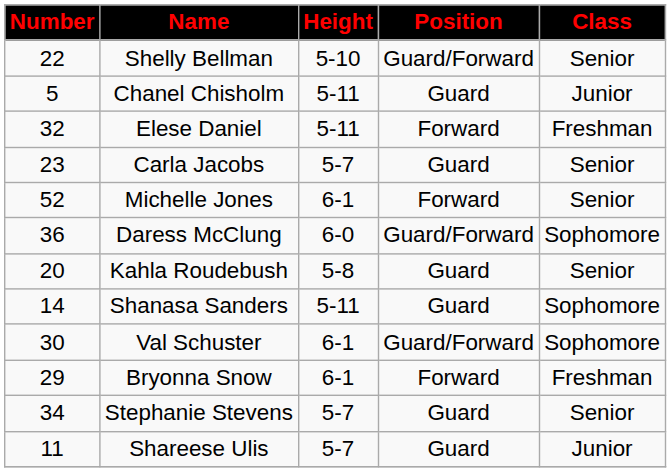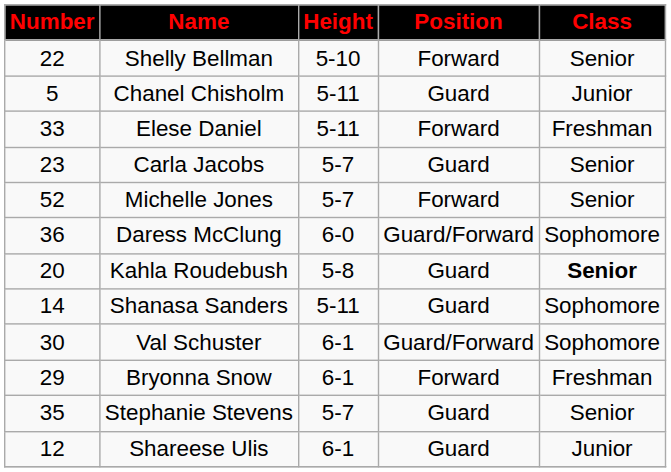Shelly Bellman | Position: Guard/Forward -> Forward
Elese Daniel | Number: 32 -> 33
Michelle Jones | Height: 6-1 -> 5-7
Kahla Roudebush | Class: normal -> bold
Stephanie Stevens | Number: 34 -> 35
Shareese Ulis | Number: 11 -> 12
Shareese Ulis | Height: 5-7 -> 6-1
